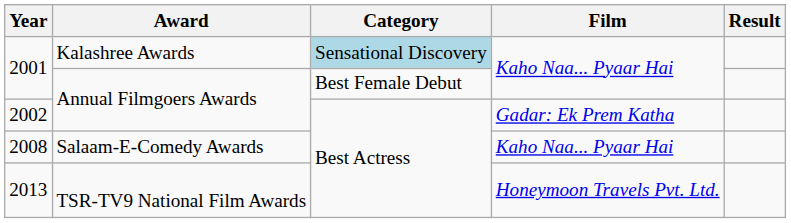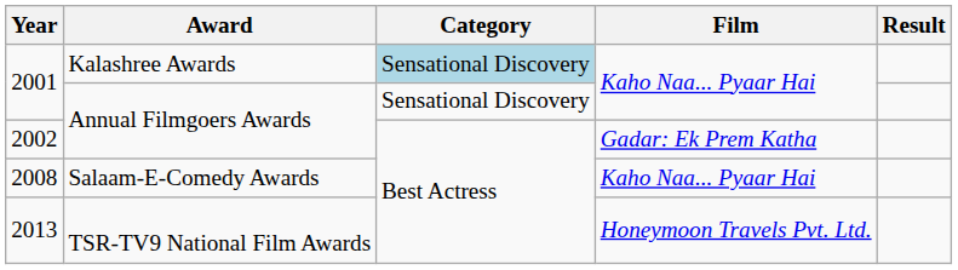2001 / Annual Filmgoers Awards | Category: Best Female Debut -> Sensational Discovery
